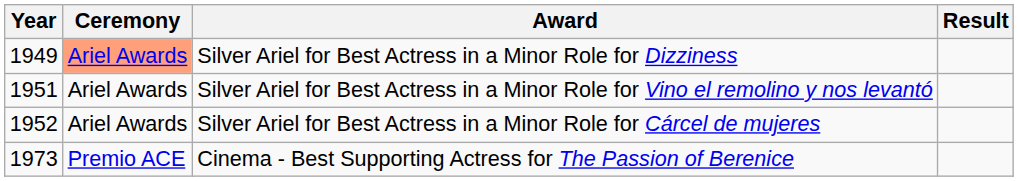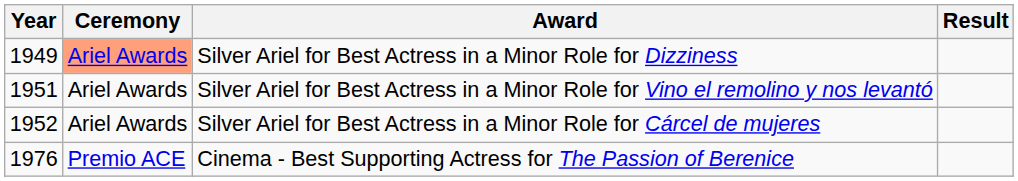Cinema - Best Supporting Actress for The Passion of Berenice | Year: 1973 -> 1976
